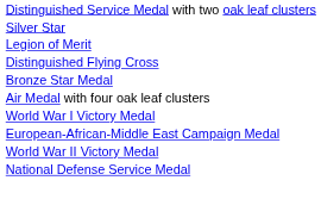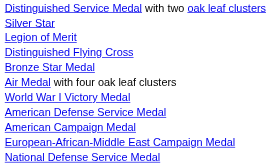+ row: American Defense Service Medal
+ row: American Campaign Medal
- row: World War II Victory Medal
